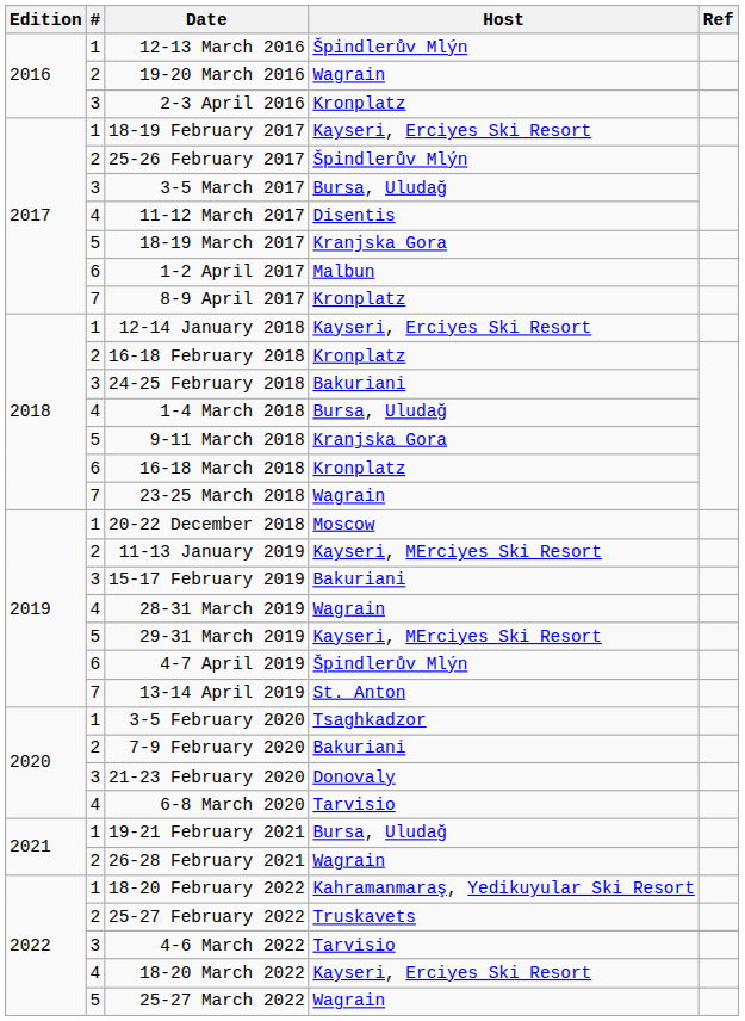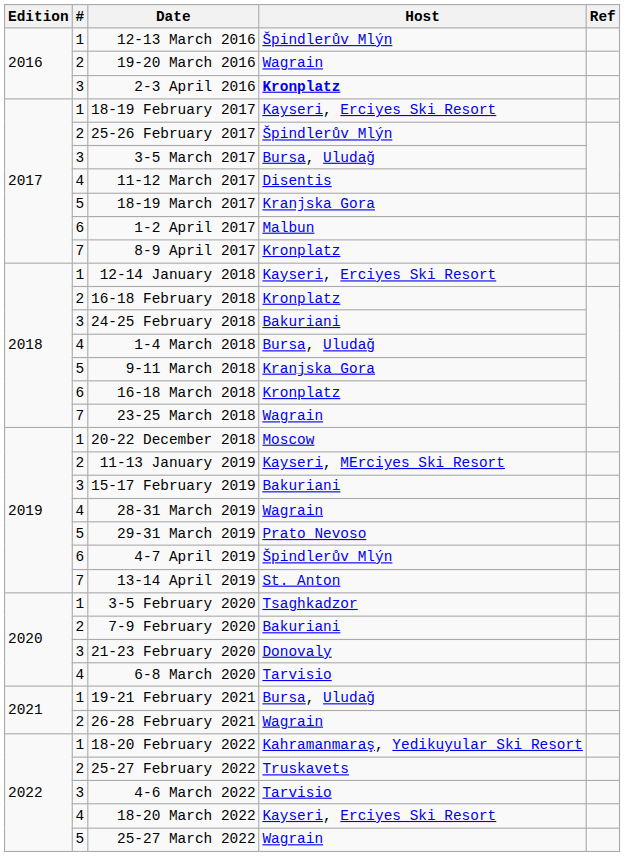2-3 April 2016 | Host: normal -> bold
29-31 March 2019 | Host: Kayseri, MErciyes Ski Resort -> Prato Nevoso
